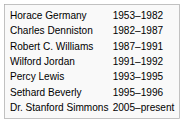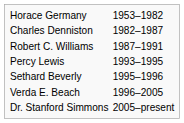- row: Wilford Jordan | 1991–1992
+ row: Verda E. Beach | 1996–2005
